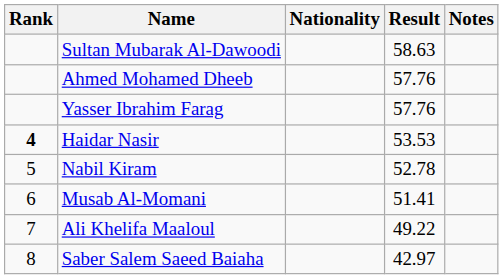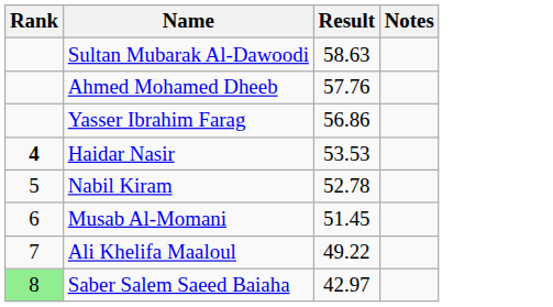- column: Nationality
Yasser Ibrahim Farag | Result: 57.76 -> 56.86
Musab Al-Momani | Result: 51.41 -> 51.45
Saber Salem Saeed Baiaha | Rank: no background -> lightgreen background
